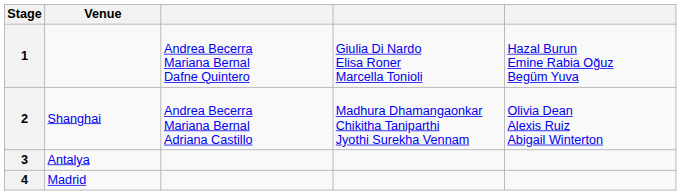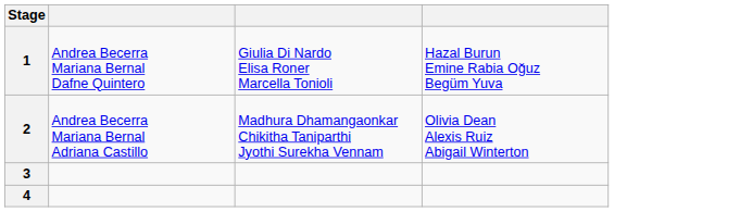- column: Venue | Shanghai | Antalya | Madrid
